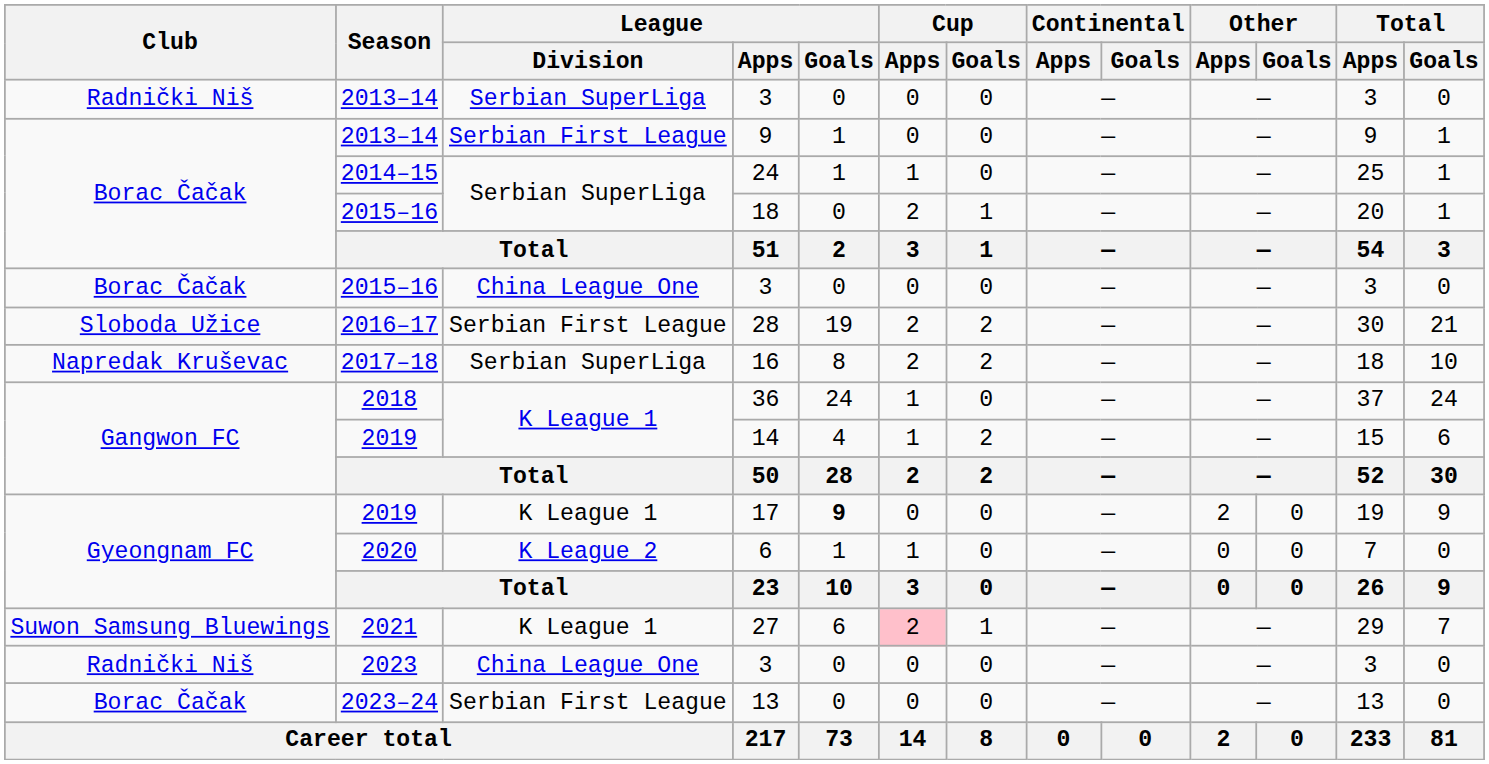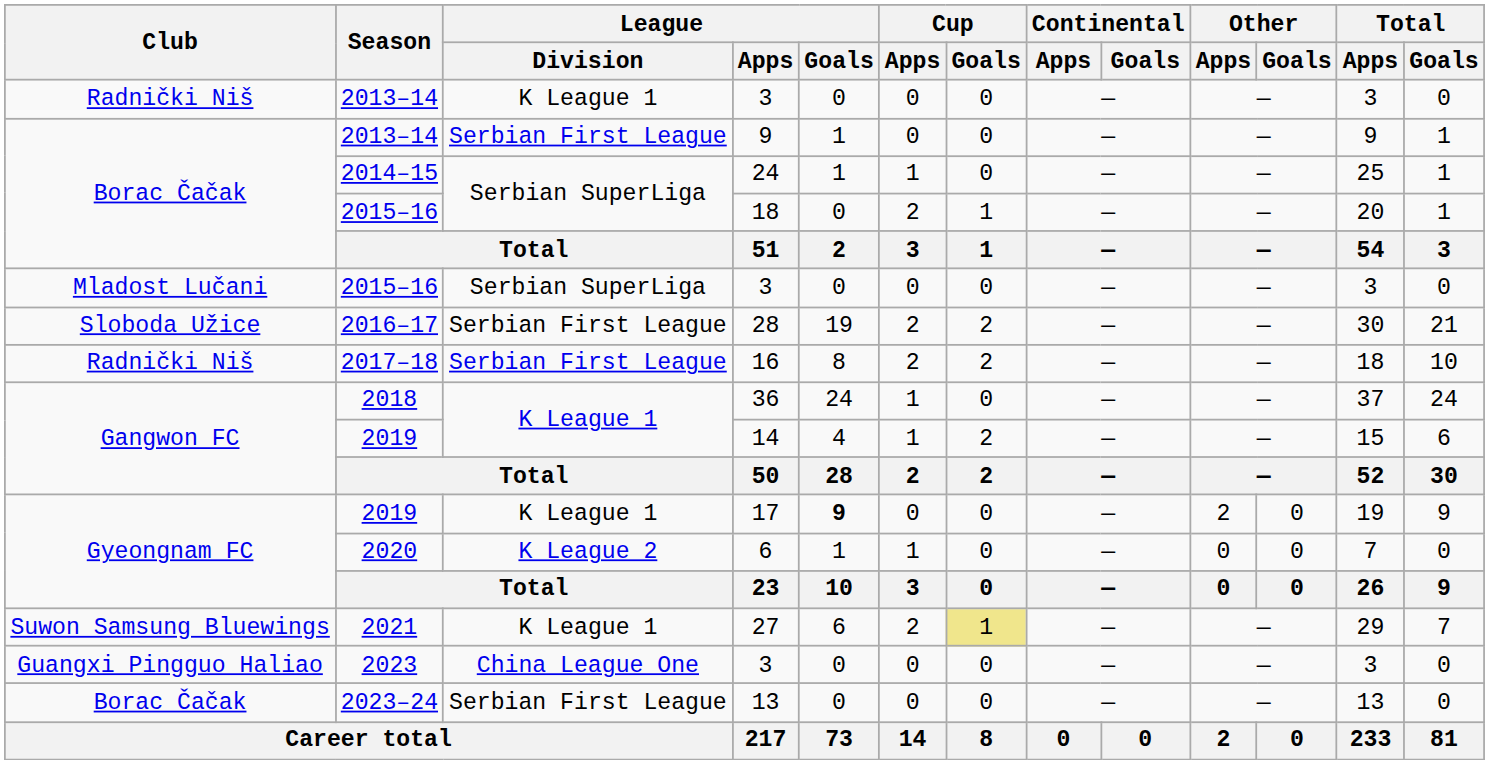2013–14 / 3 | League / Division: Serbian SuperLiga -> K League 1
2015–16 / 3 | Club: Borac Čačak -> Mladost Lučani
2015–16 / 3 | League / Division: China League One -> Serbian SuperLiga
16 | Club: Napredak Kruševac -> Radnički Niš
16 | League / Division: Serbian SuperLiga -> Serbian First League
27 | Cup / Apps: pink background -> no background
27 | Cup / Goals: no background -> khaki background
2023 / 3 | Club: Radnički Niš -> Guangxi Pingguo Haliao
